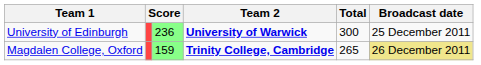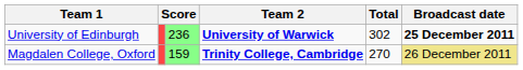University of Edinburgh | Total: 300 -> 302
University of Edinburgh | Broadcast date: normal -> bold
Magdalen College, Oxford | Total: 265 -> 270
